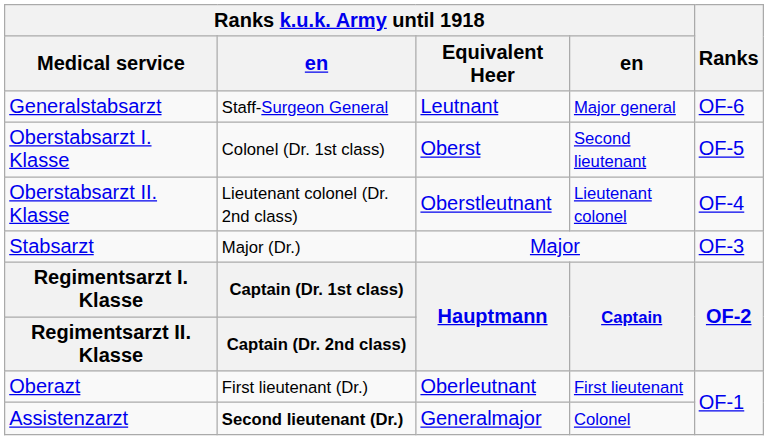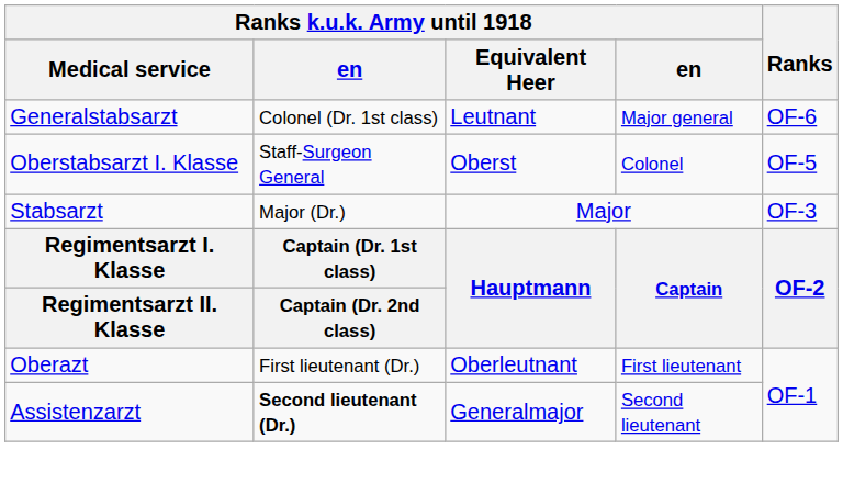Generalstabsarzt | column 2: Staff-Surgeon General -> Colonel (Dr. 1st class)
Oberstabsarzt I. Klasse | column 2: Colonel (Dr. 1st class) -> Staff-Surgeon General
Oberstabsarzt I. Klasse | column 4: Second lieutenant -> Colonel
- row: Oberstabsarzt II. Klasse | Lieutenant colonel (Dr. 2nd class) | Oberstleutnant | Lieutenant colonel | OF-4
Assistenzarzt | column 4: Colonel -> Second lieutenant
